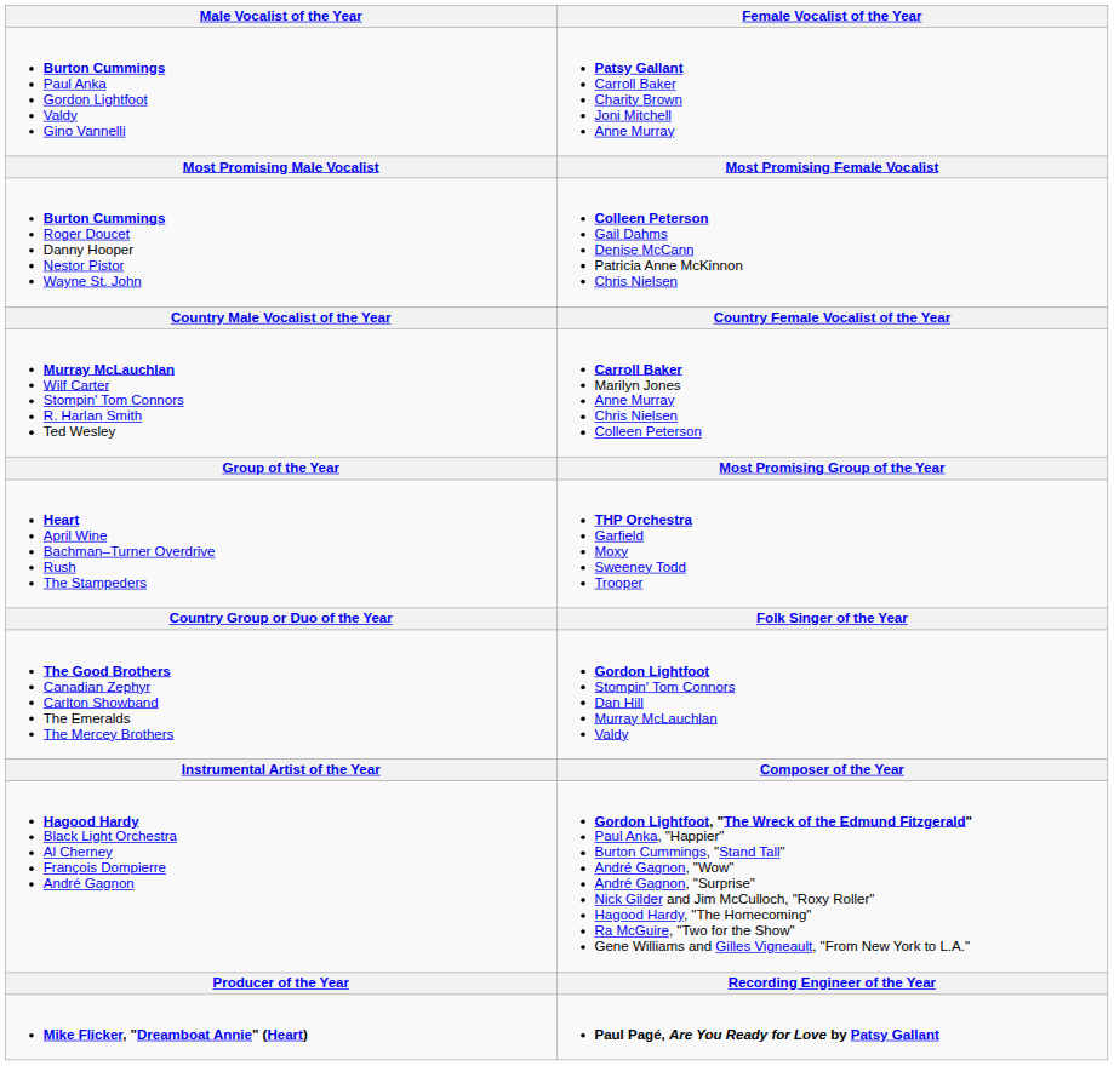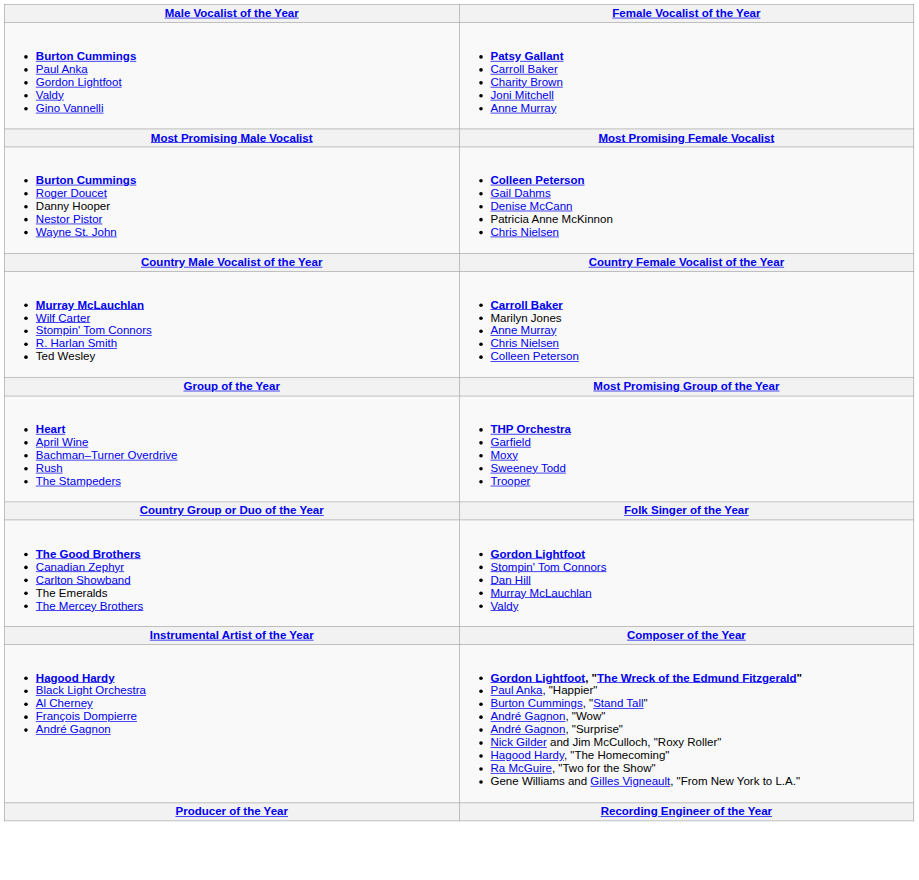- row: Mike Flicker, "Dreamboat Annie" (Heart) | Paul Pagé, Are You Ready for Love by Patsy Gallant
